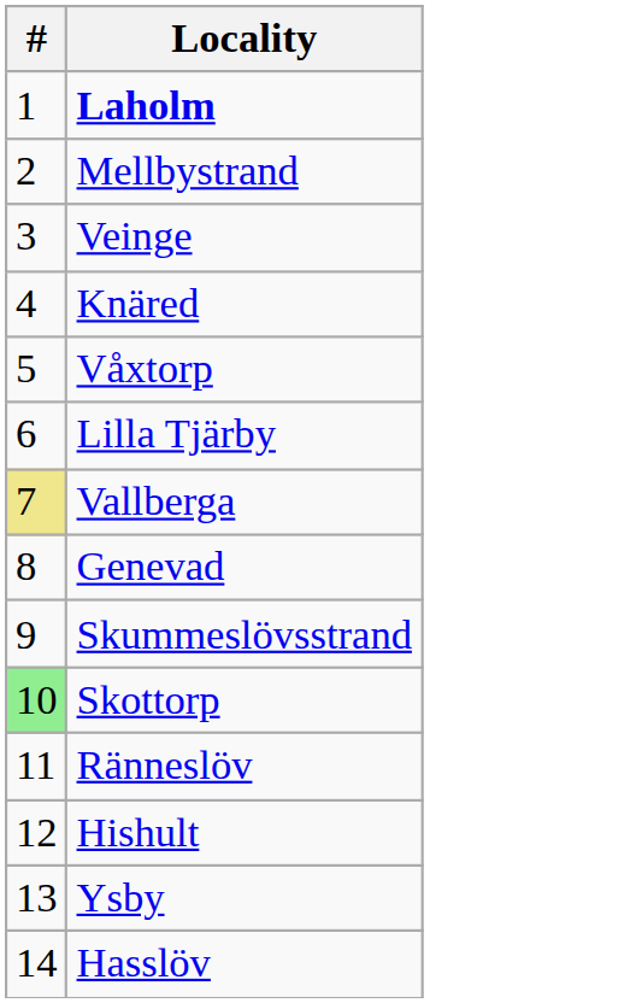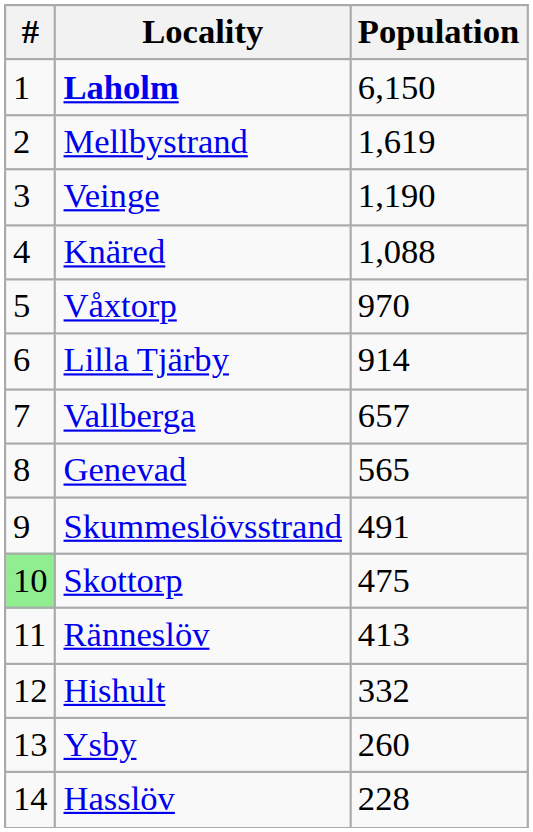+ column: Population | 6,150 | 1,619 | 1,190 | 1,088 | 970 | 914 | 657 | 565 | 491 | 475 | 413 | 332 | 260 | 228
Vallberga | #: khaki background -> no background
